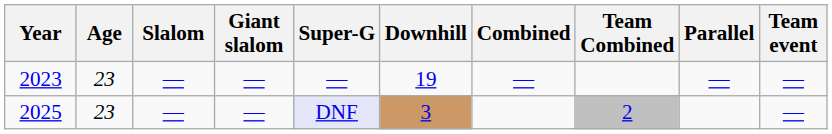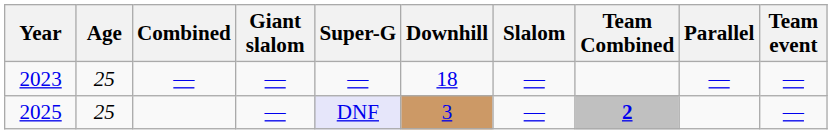columns swapped: Slalom <-> Combined
2023 | Age: 23 -> 25
2023 | Downhill: 19 -> 18
2025 | Age: 23 -> 25
2025 | Team Combined: normal -> bold
